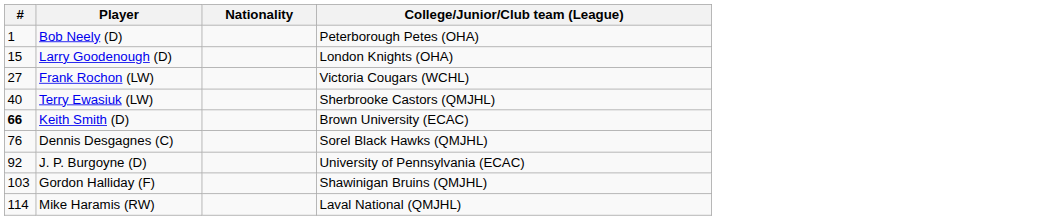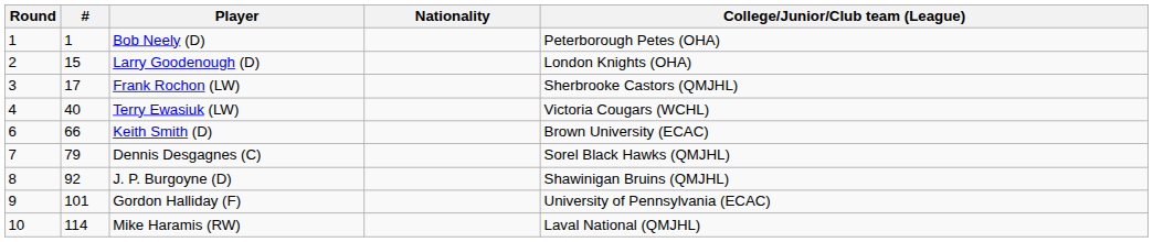+ column: Round | 1 | 2 | 3 | 4 | 6 | 7 | 8 | 9 | 10
Frank Rochon (LW) | #: 27 -> 17
Frank Rochon (LW) | College/Junior/Club team (League): Victoria Cougars (WCHL) -> Sherbrooke Castors (QMJHL)
Terry Ewasiuk (LW) | College/Junior/Club team (League): Sherbrooke Castors (QMJHL) -> Victoria Cougars (WCHL)
Keith Smith (D) | #: bold -> normal
Dennis Desgagnes (C) | #: 76 -> 79
J. P. Burgoyne (D) | College/Junior/Club team (League): University of Pennsylvania (ECAC) -> Shawinigan Bruins (QMJHL)
Gordon Halliday (F) | #: 103 -> 101
Gordon Halliday (F) | College/Junior/Club team (League): Shawinigan Bruins (QMJHL) -> University of Pennsylvania (ECAC)
